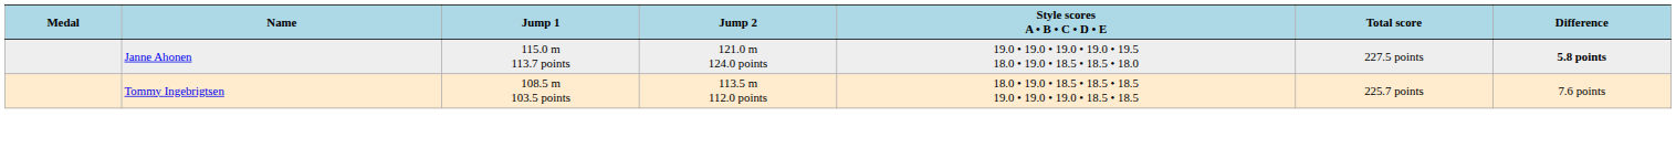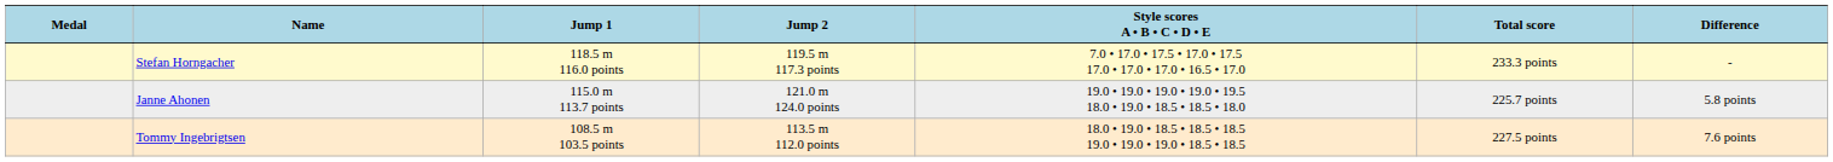+ row: Stefan Horngacher | 118.5 m 116.0 points | 119.5 m 117.3 points | 7.0 • 17.0 • 17.5 • 17.0 • 17.5 17.0 • 17.0 • 17.0 • 16.5 • 17.0 | 233.3 points | -
Janne Ahonen | Total score: 227.5 points -> 225.7 points
Janne Ahonen | Difference: bold -> normal
Tommy Ingebrigtsen | Total score: 225.7 points -> 227.5 points
